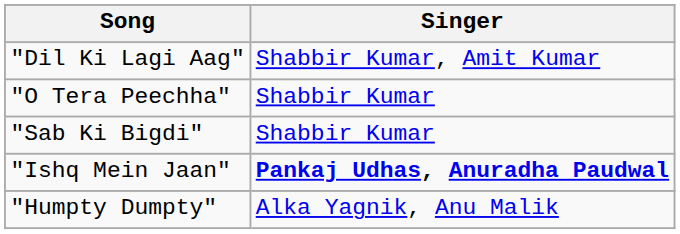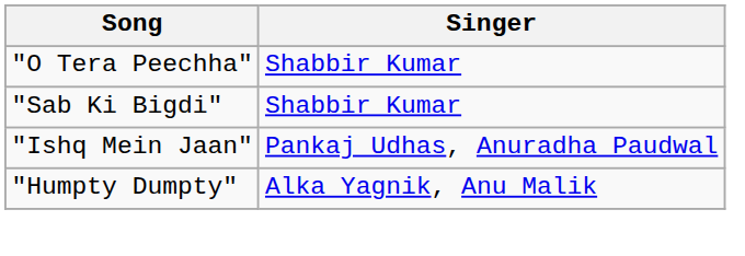- row: "Dil Ki Lagi Aag" | Shabbir Kumar, Amit Kumar
"Ishq Mein Jaan" | Singer: bold -> normal
